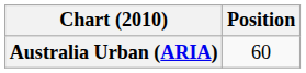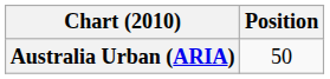Australia Urban (ARIA) | Position: 60 -> 50
